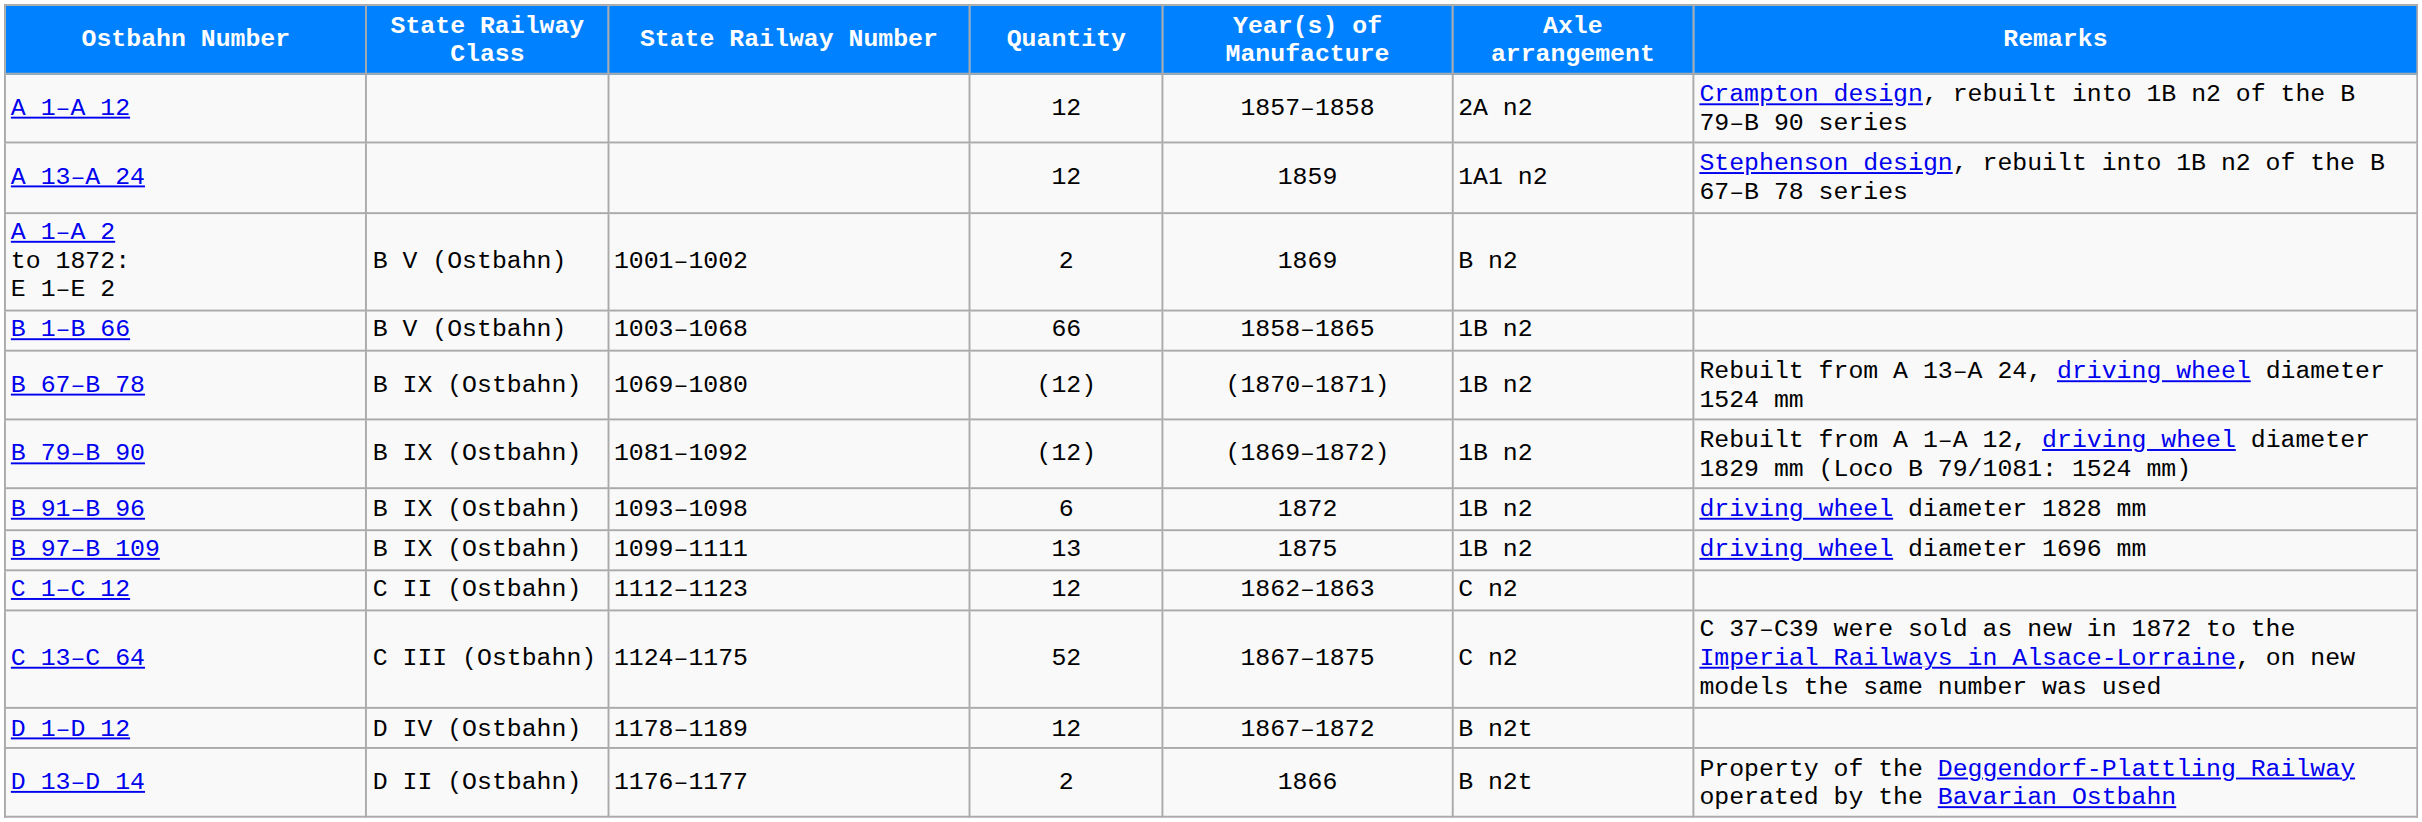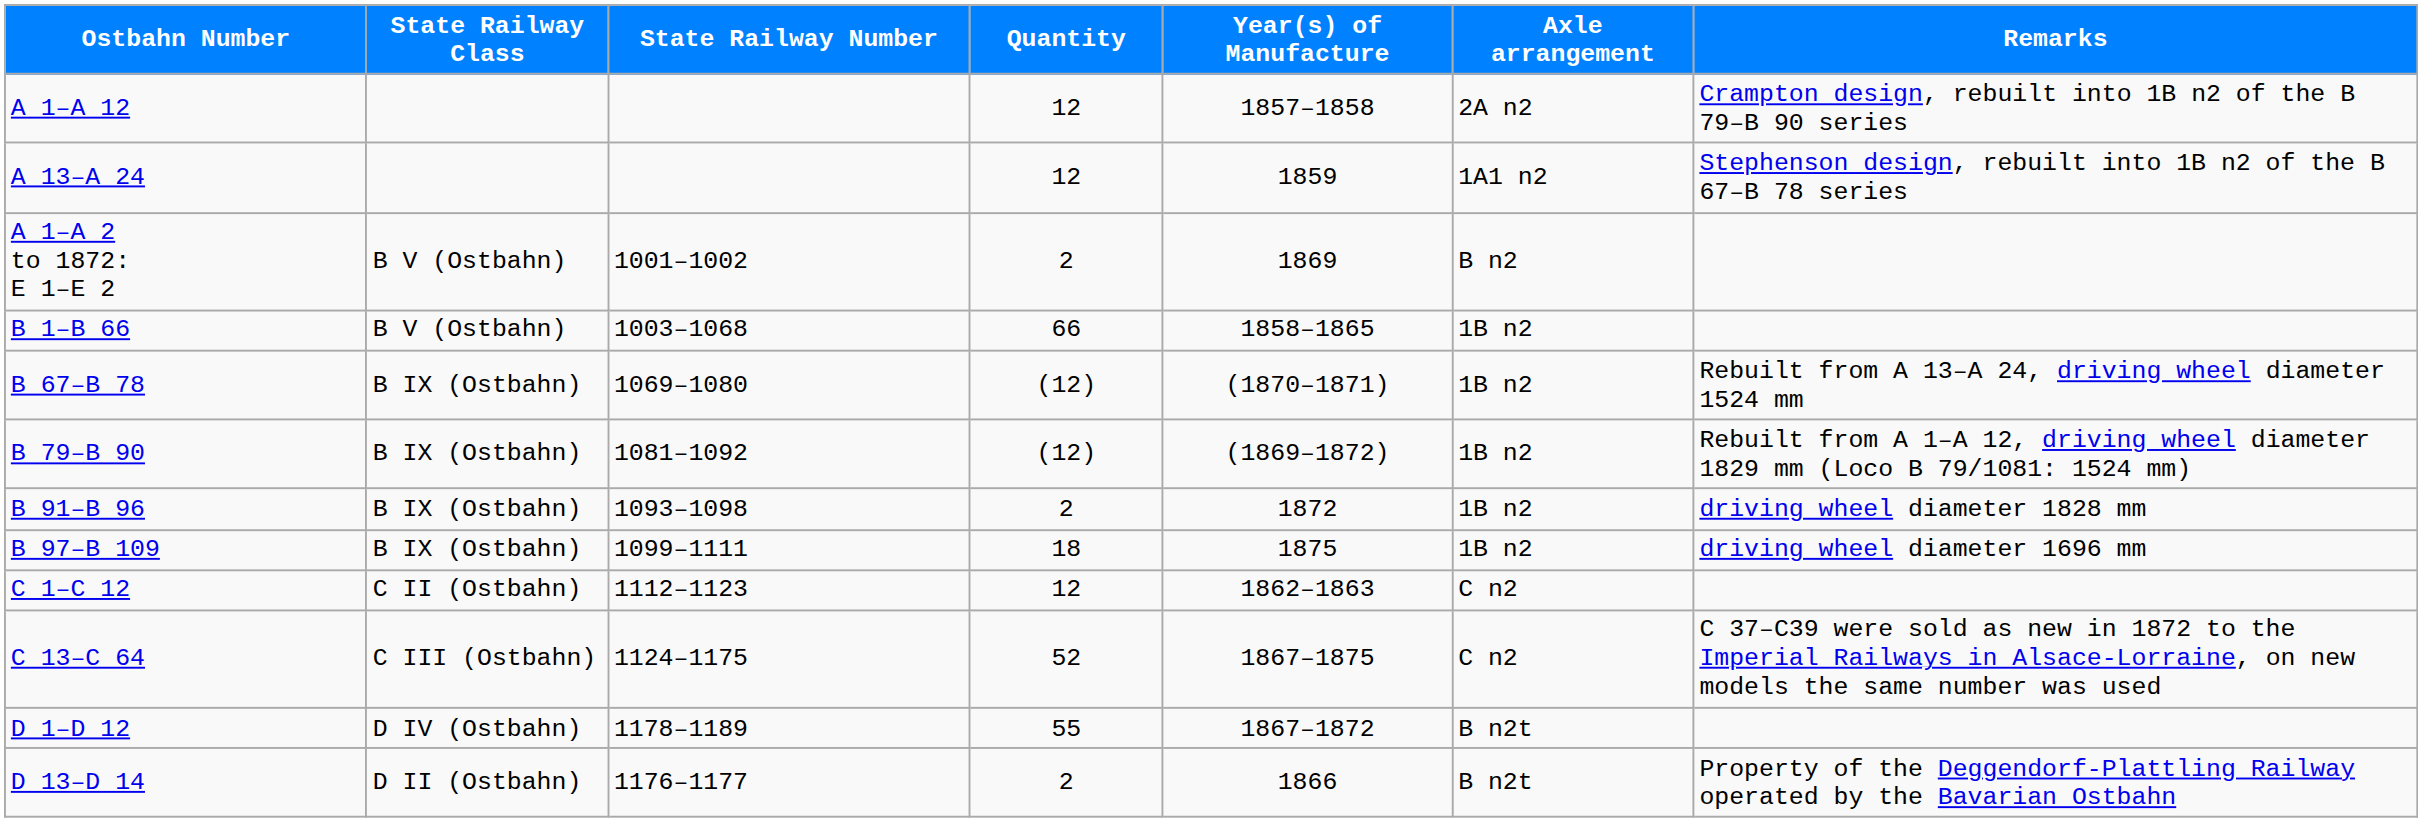B 91–B 96 | Quantity: 6 -> 2
B 97–B 109 | Quantity: 13 -> 18
D 1–D 12 | Quantity: 12 -> 55
